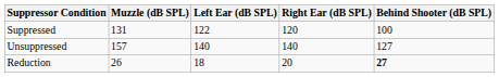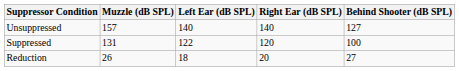rows swapped: Unsuppressed <-> Suppressed
Reduction | Behind Shooter (dB SPL): bold -> normal
